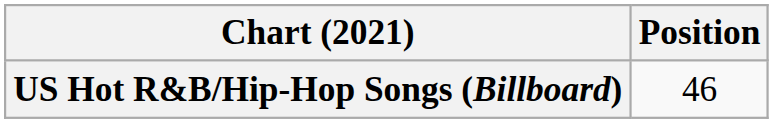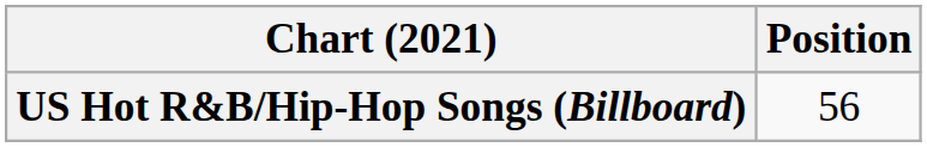US Hot R&B/Hip-Hop Songs (Billboard) | Position: 46 -> 56
